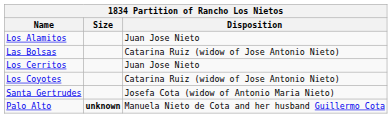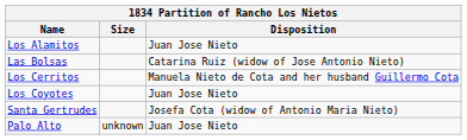Los Cerritos | Disposition: Juan Jose Nieto -> Manuela Nieto de Cota and her husband Guillermo Cota
Los Coyotes | Disposition: Catarina Ruiz (widow of Jose Antonio Nieto) -> Juan Jose Nieto
Palo Alto | Size: bold -> normal
Palo Alto | Disposition: Manuela Nieto de Cota and her husband Guillermo Cota -> Juan Jose Nieto
